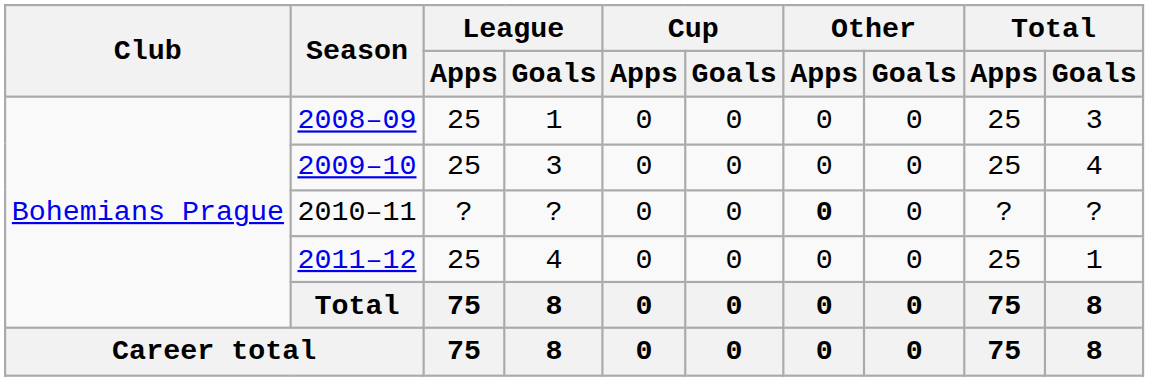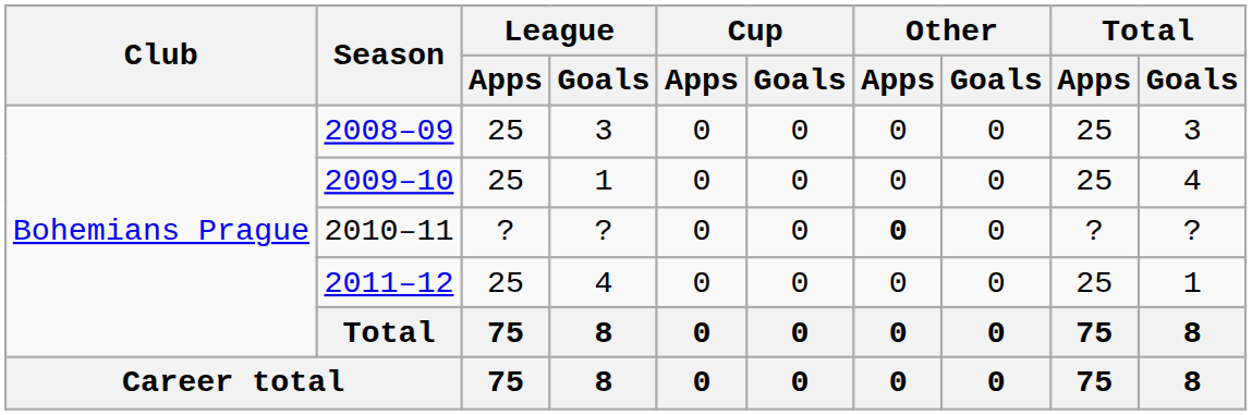2008–09 | League / Goals: 1 -> 3
2009–10 | League / Goals: 3 -> 1
